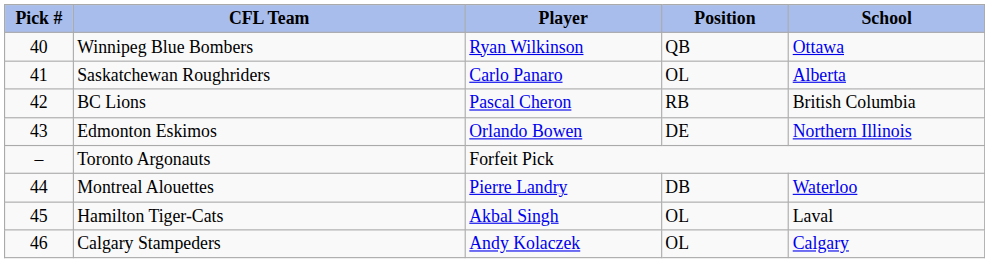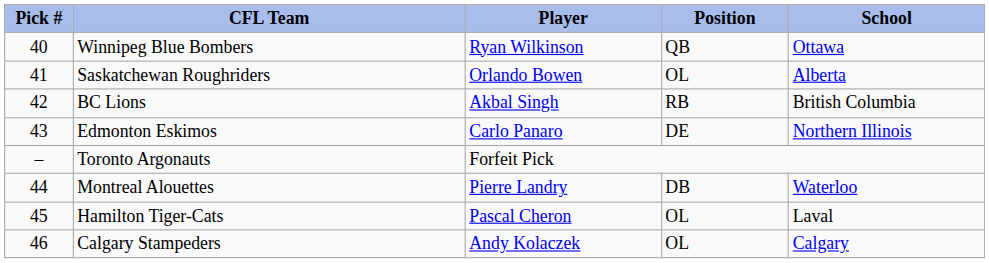Saskatchewan Roughriders | Player: Carlo Panaro -> Orlando Bowen
BC Lions | Player: Pascal Cheron -> Akbal Singh
Edmonton Eskimos | Player: Orlando Bowen -> Carlo Panaro
Hamilton Tiger-Cats | Player: Akbal Singh -> Pascal Cheron
